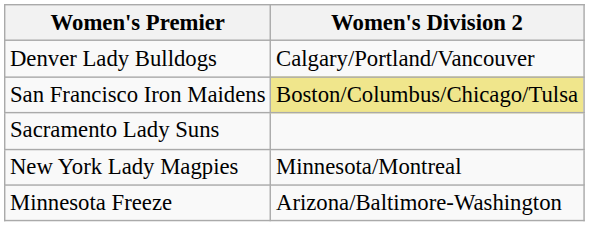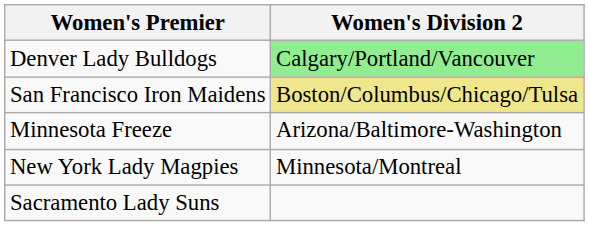Denver Lady Bulldogs | Women's Division 2: no background -> lightgreen background
rows swapped: Minnesota Freeze <-> Sacramento Lady Suns
